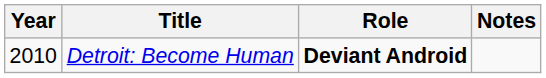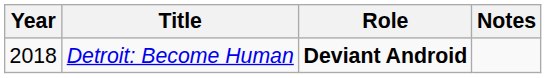Detroit: Become Human | Year: 2010 -> 2018
